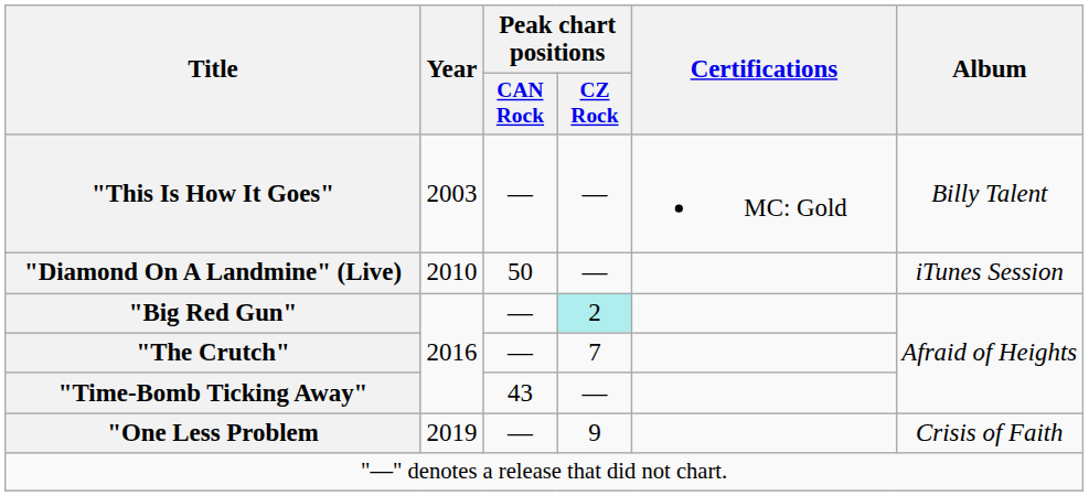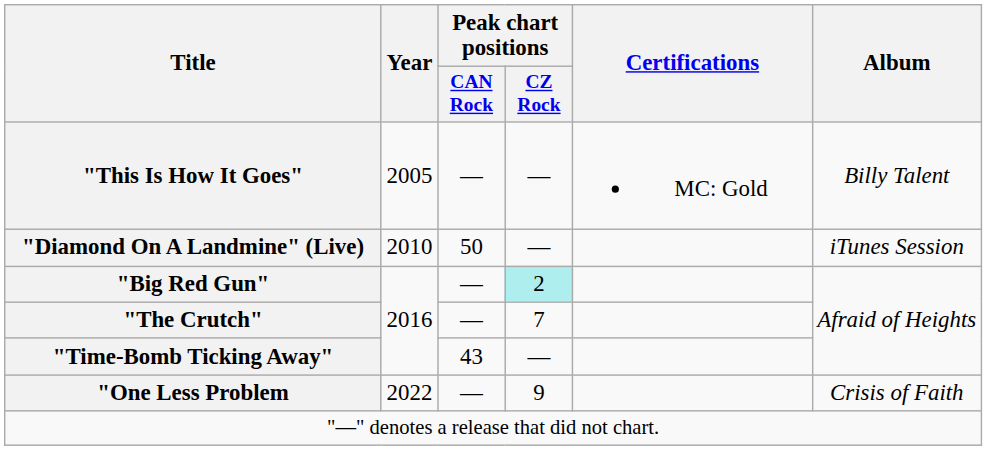"This Is How It Goes" | Year: 2003 -> 2005
"One Less Problem | Year: 2019 -> 2022
